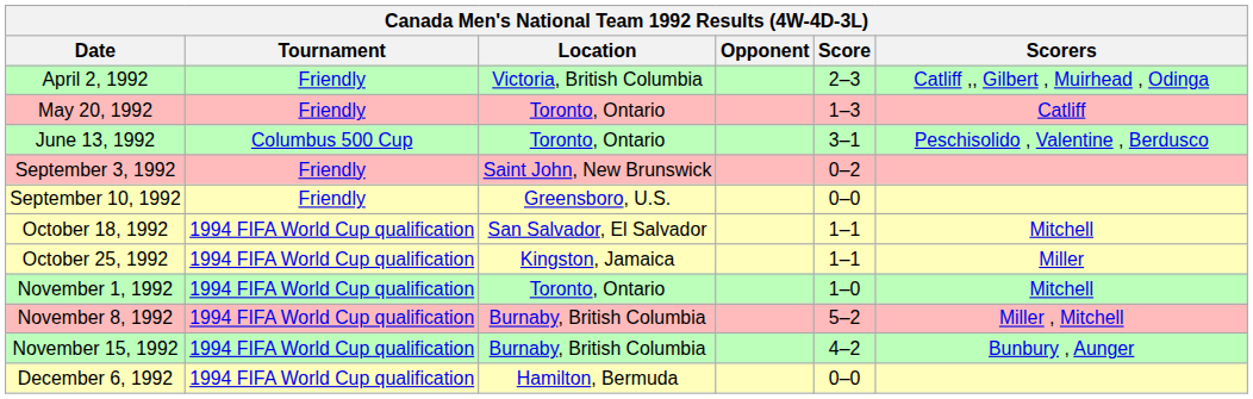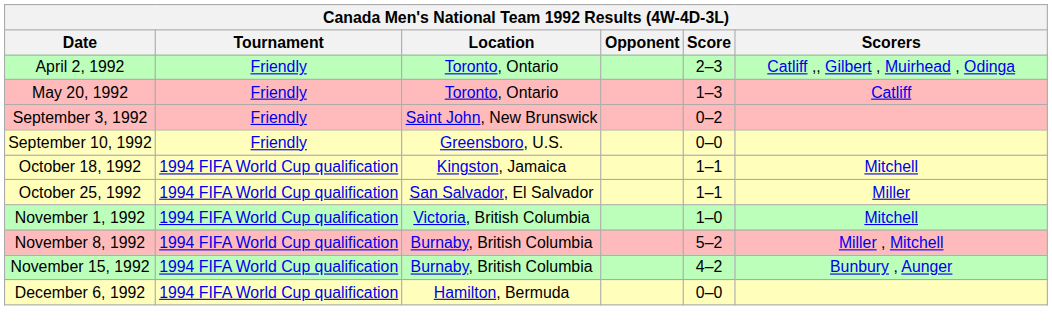April 2, 1992 | Location: Victoria, British Columbia -> Toronto, Ontario
- row: June 13, 1992 | Columbus 500 Cup | Toronto, Ontario | 3–1 | Peschisolido , Valentine , Berdusco
October 18, 1992 | Location: San Salvador, El Salvador -> Kingston, Jamaica
October 25, 1992 | Location: Kingston, Jamaica -> San Salvador, El Salvador
November 1, 1992 | Location: Toronto, Ontario -> Victoria, British Columbia
